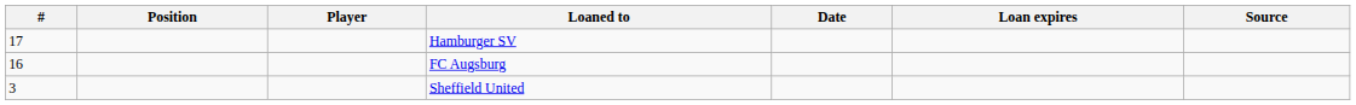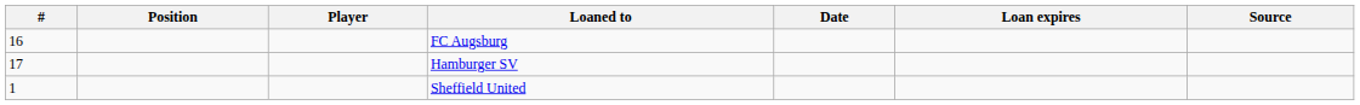rows swapped: FC Augsburg <-> Hamburger SV
Sheffield United | #: 3 -> 1
